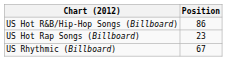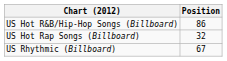US Hot Rap Songs (Billboard) | Position: 23 -> 32
